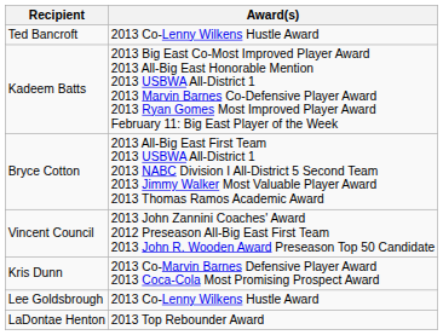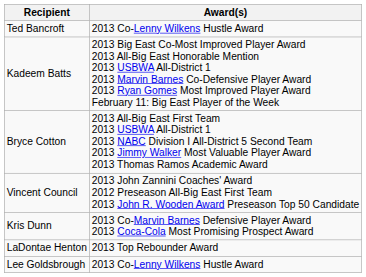rows swapped: Lee Goldsbrough <-> LaDontae Henton
